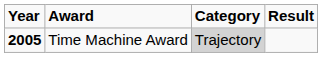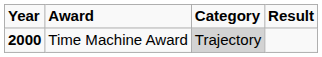Time Machine Award | Year: 2005 -> 2000
